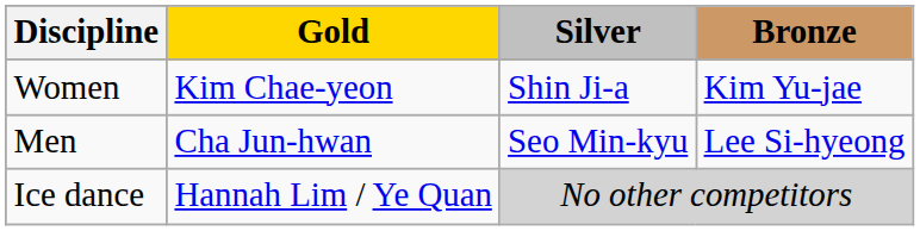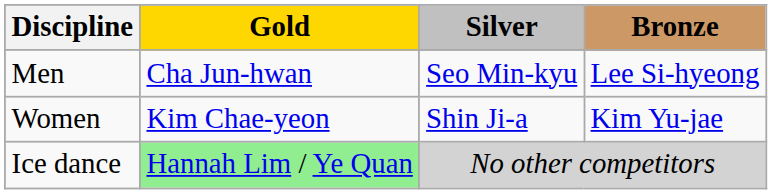rows swapped: Men <-> Women
Ice dance | Gold: no background -> lightgreen background
